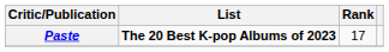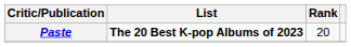Paste | Rank: 17 -> 20
